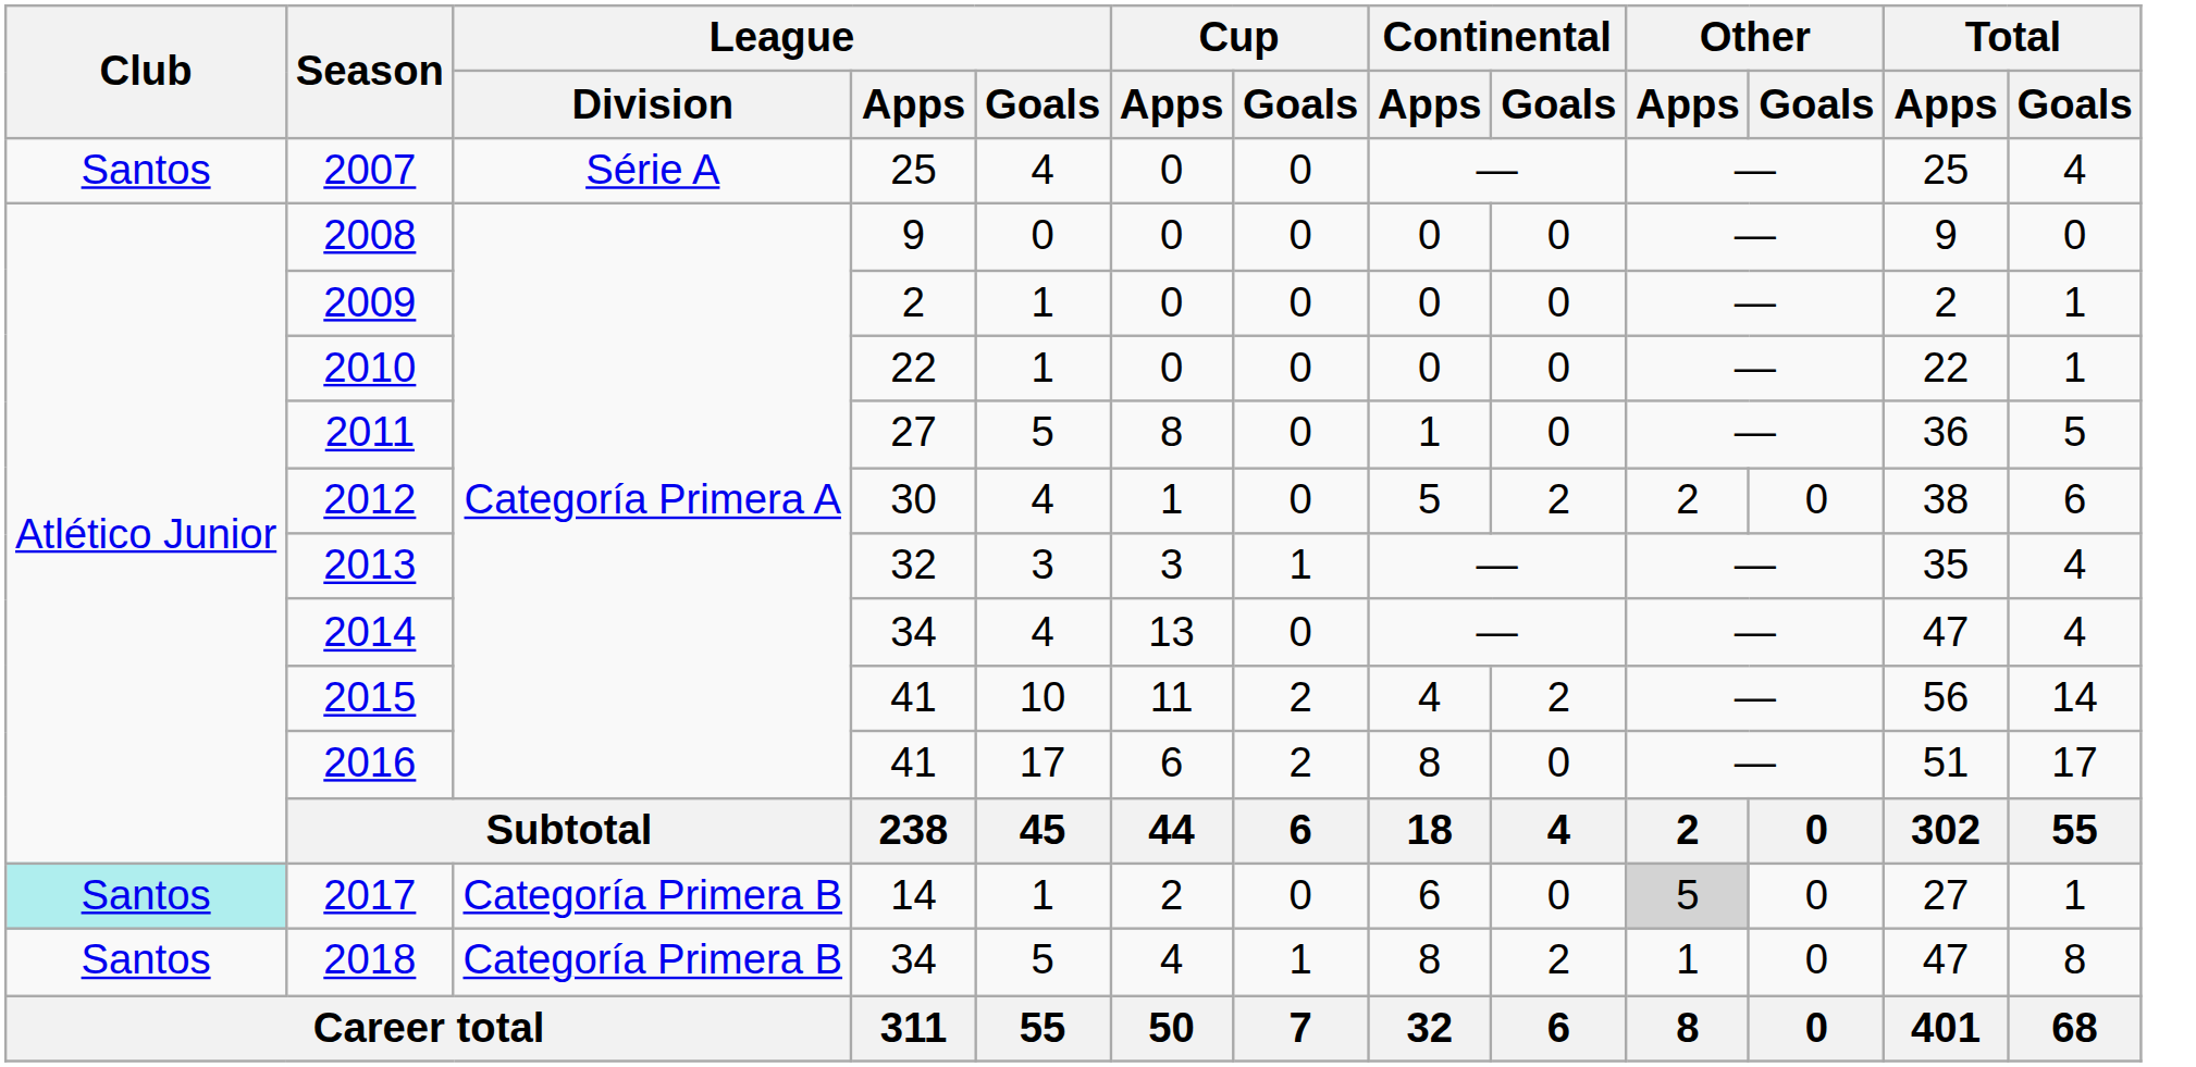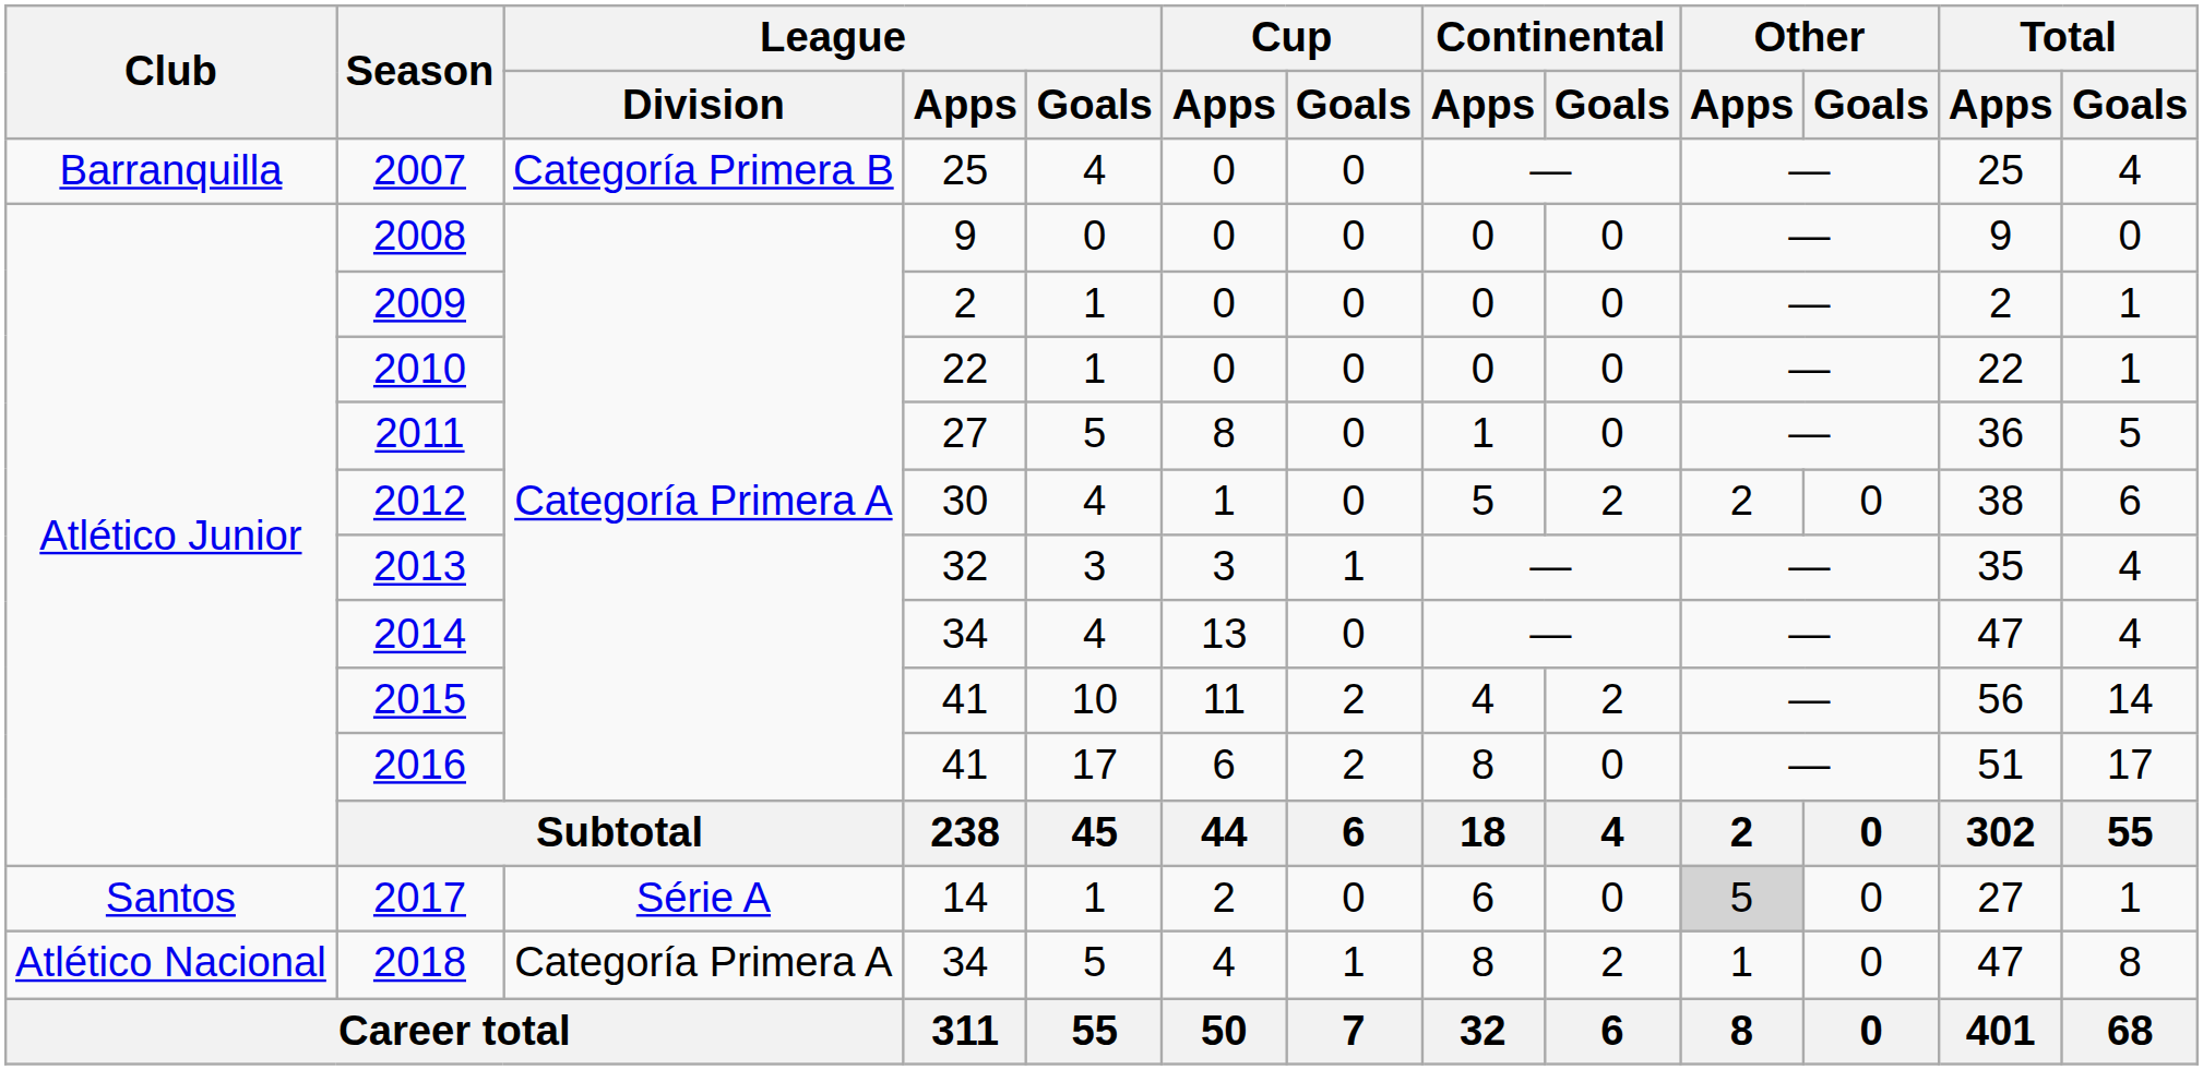2007 | Club: Santos -> Barranquilla
2007 | League / Division: Série A -> Categoría Primera B
2017 | Club: paleturquoise background -> no background
2017 | League / Division: Categoría Primera B -> Série A
2018 | Club: Santos -> Atlético Nacional
2018 | League / Division: Categoría Primera B -> Categoría Primera A
